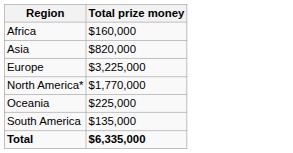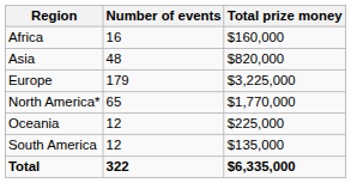+ column: Number of events | 16 | 48 | 179 | 65 | 12 | 12 | 322
